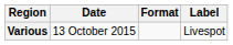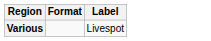- column: Date | 13 October 2015
